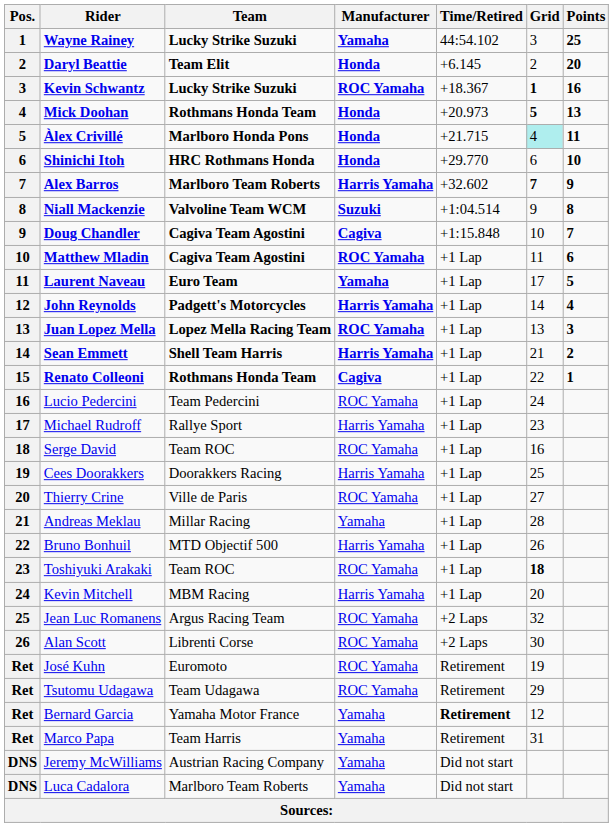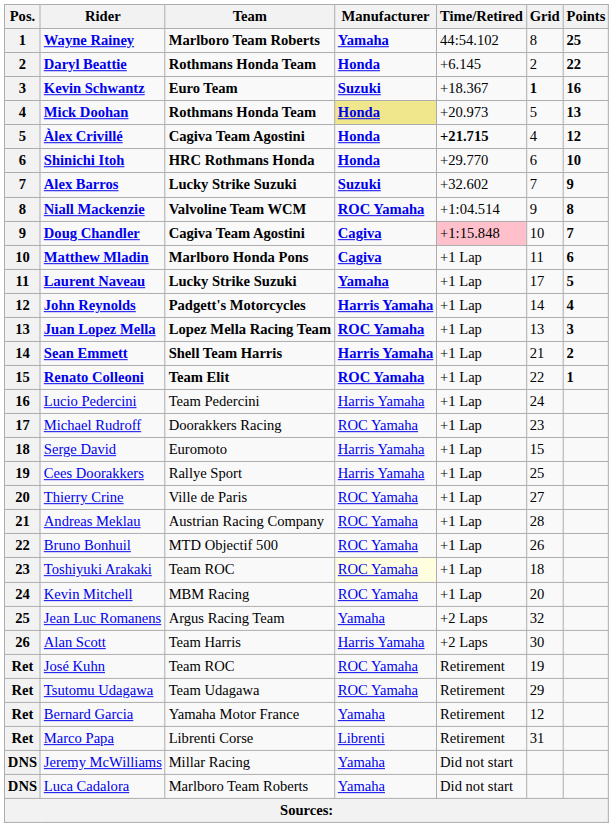Wayne Rainey | Team: Lucky Strike Suzuki -> Marlboro Team Roberts
Wayne Rainey | Grid: 3 -> 8
Daryl Beattie | Team: Team Elit -> Rothmans Honda Team
Daryl Beattie | Points: 20 -> 22
Kevin Schwantz | Team: Lucky Strike Suzuki -> Euro Team
Kevin Schwantz | Manufacturer: ROC Yamaha -> Suzuki
Mick Doohan | Manufacturer: no background -> khaki background
Mick Doohan | Grid: bold -> normal
Àlex Crivillé | Team: Marlboro Honda Pons -> Cagiva Team Agostini
Àlex Crivillé | Time/Retired: normal -> bold
Àlex Crivillé | Grid: paleturquoise background -> no background
Àlex Crivillé | Points: 11 -> 12
Alex Barros | Team: Marlboro Team Roberts -> Lucky Strike Suzuki
Alex Barros | Manufacturer: Harris Yamaha -> Suzuki
Alex Barros | Grid: bold -> normal
Niall Mackenzie | Manufacturer: Suzuki -> ROC Yamaha
Doug Chandler | Time/Retired: no background -> pink background
Matthew Mladin | Team: Cagiva Team Agostini -> Marlboro Honda Pons
Matthew Mladin | Manufacturer: ROC Yamaha -> Cagiva
Laurent Naveau | Team: Euro Team -> Lucky Strike Suzuki
Renato Colleoni | Team: Rothmans Honda Team -> Team Elit
Renato Colleoni | Manufacturer: Cagiva -> ROC Yamaha
Lucio Pedercini | Manufacturer: ROC Yamaha -> Harris Yamaha
Michael Rudroff | Team: Rallye Sport -> Doorakkers Racing
Michael Rudroff | Manufacturer: Harris Yamaha -> ROC Yamaha
Serge David | Team: Team ROC -> Euromoto
Serge David | Manufacturer: ROC Yamaha -> Harris Yamaha
Serge David | Grid: 16 -> 15
Cees Doorakkers | Team: Doorakkers Racing -> Rallye Sport
Andreas Meklau | Team: Millar Racing -> Austrian Racing Company
Andreas Meklau | Manufacturer: Yamaha -> ROC Yamaha
Bruno Bonhuil | Manufacturer: Harris Yamaha -> ROC Yamaha
Toshiyuki Arakaki | Manufacturer: no background -> lightyellow background
Toshiyuki Arakaki | Grid: bold -> normal
Kevin Mitchell | Manufacturer: Harris Yamaha -> ROC Yamaha
Jean Luc Romanens | Manufacturer: ROC Yamaha -> Yamaha
Alan Scott | Team: Librenti Corse -> Team Harris
Alan Scott | Manufacturer: ROC Yamaha -> Harris Yamaha
José Kuhn | Team: Euromoto -> Team ROC
Bernard Garcia | Time/Retired: bold -> normal
Marco Papa | Team: Team Harris -> Librenti Corse
Marco Papa | Manufacturer: Yamaha -> Librenti
Jeremy McWilliams | Team: Austrian Racing Company -> Millar Racing
